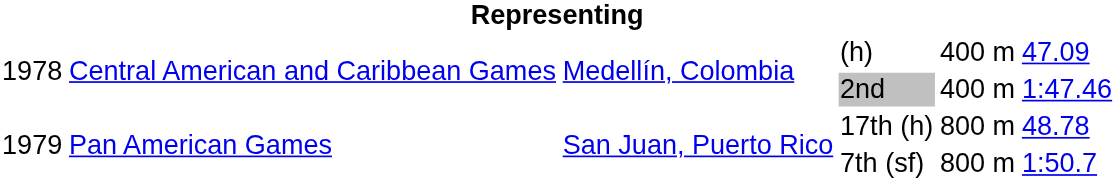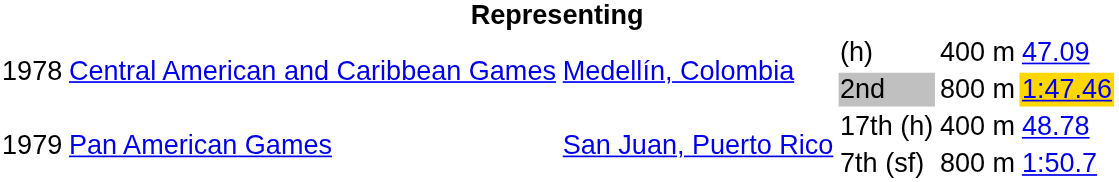2nd | column 5: 400 m -> 800 m
2nd | column 6: no background -> gold background
17th (h) | column 5: 800 m -> 400 m
